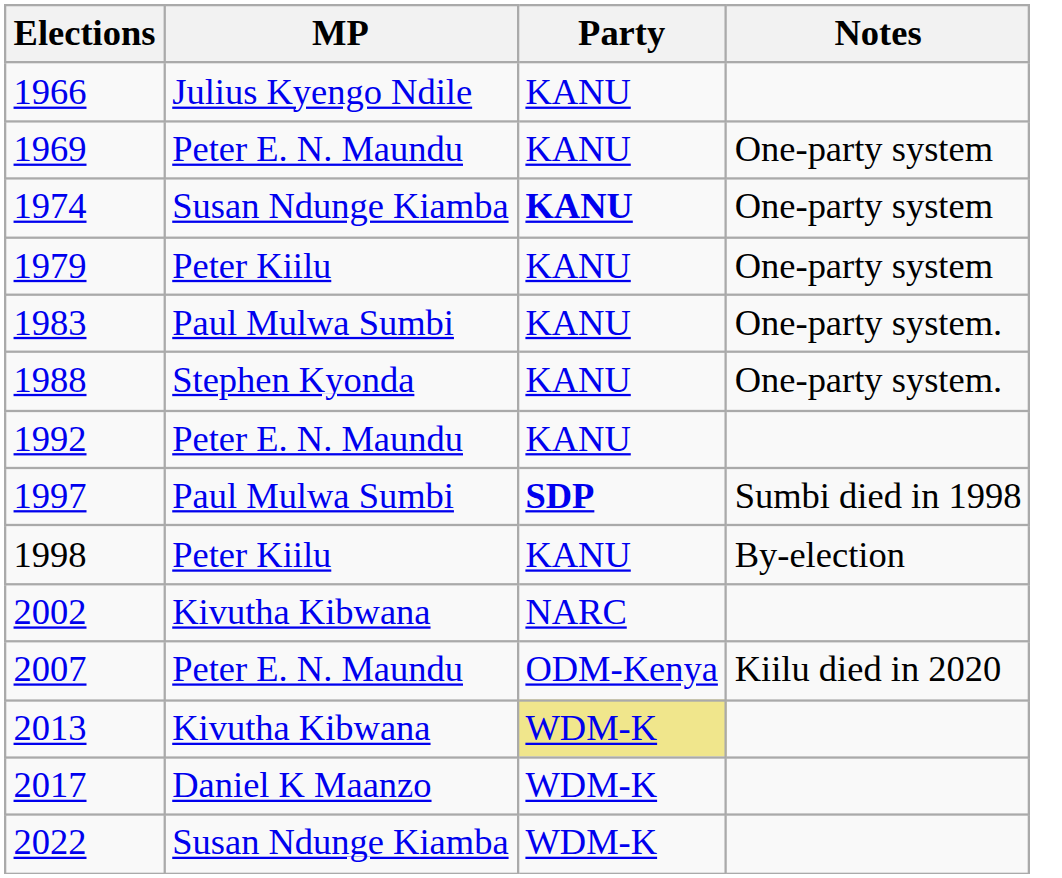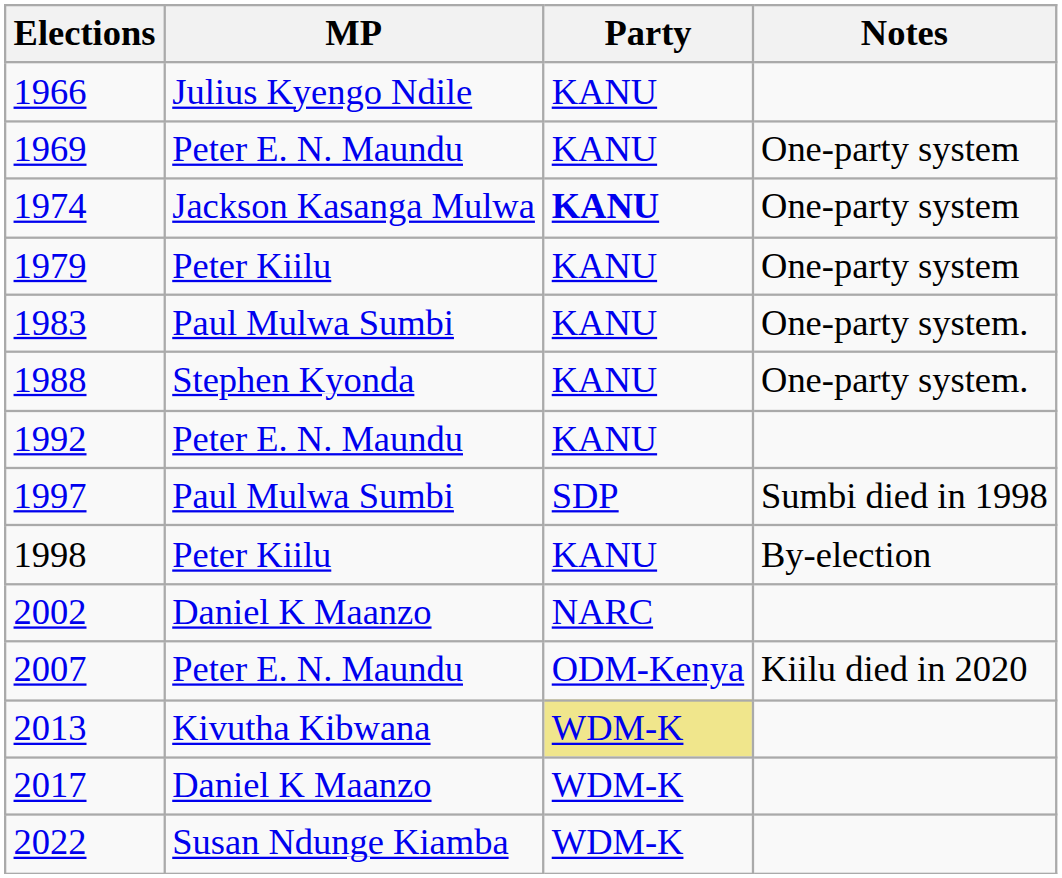1974 | MP: Susan Ndunge Kiamba -> Jackson Kasanga Mulwa
1997 | Party: bold -> normal
2002 | MP: Kivutha Kibwana -> Daniel K Maanzo
